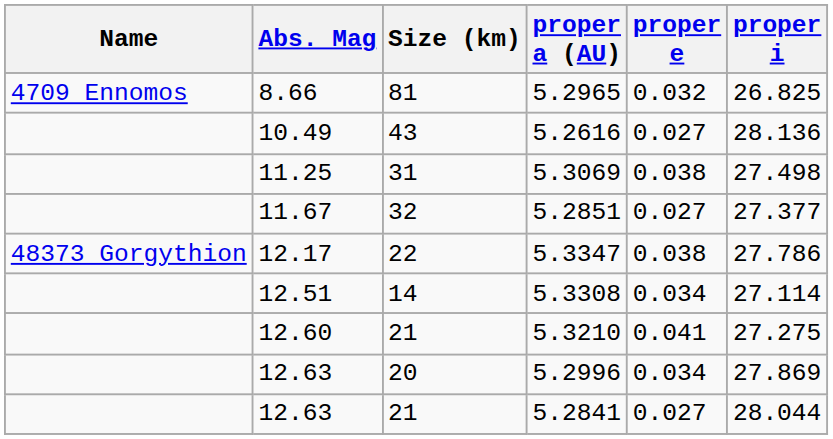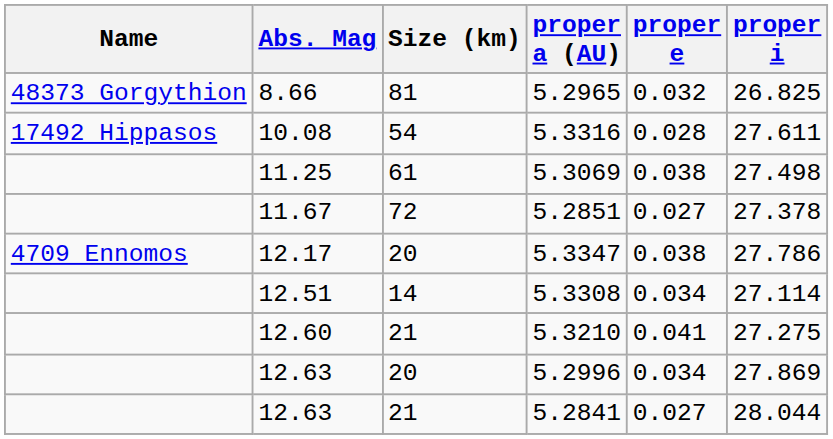5.2965 | Name: 4709 Ennomos -> 48373 Gorgythion
+ row: 17492 Hippasos | 10.08 | 54 | 5.3316 | 0.028 | 27.611
- row: 10.49 | 43 | 5.2616 | 0.027 | 28.136
5.3069 | Size (km): 31 -> 61
5.2851 | Size (km): 32 -> 72
5.2851 | proper i: 27.377 -> 27.378
5.3347 | Name: 48373 Gorgythion -> 4709 Ennomos
5.3347 | Size (km): 22 -> 20
